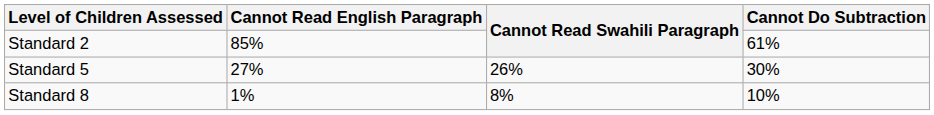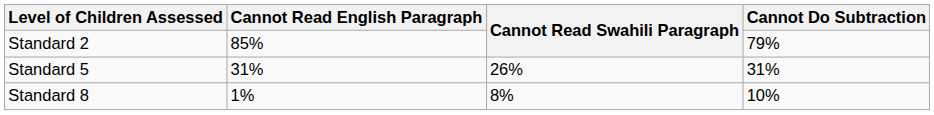Standard 2 | Cannot Do Subtraction: 61% -> 79%
Standard 5 | Cannot Read English Paragraph: 27% -> 31%
Standard 5 | Cannot Do Subtraction: 30% -> 31%
